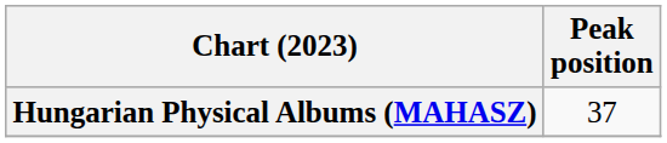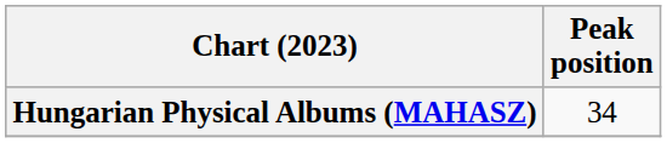Hungarian Physical Albums (MAHASZ) | Peak position: 37 -> 34
